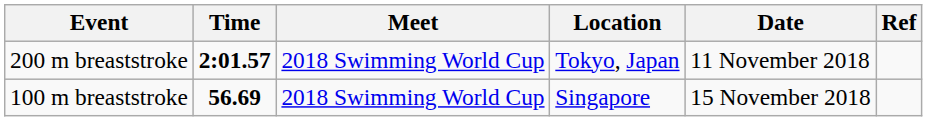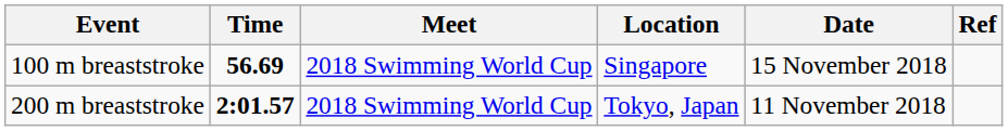rows swapped: 100 m breaststroke <-> 200 m breaststroke
